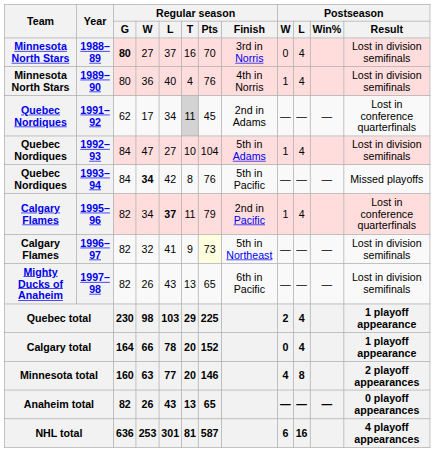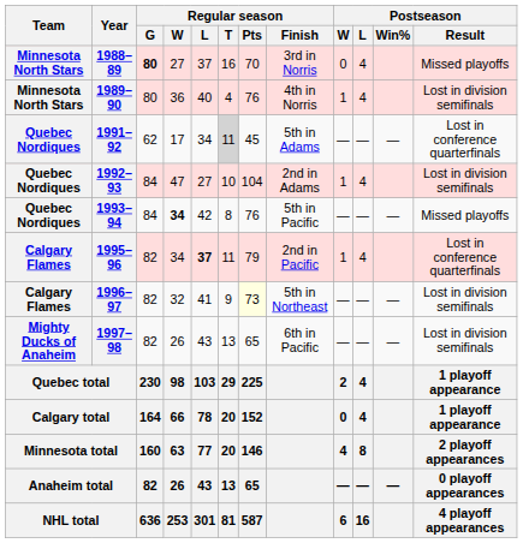1988–89 | Postseason / Result: Lost in division semifinals -> Missed playoffs
1991–92 | Regular season / Finish: 2nd in Adams -> 5th in Adams
1992–93 | Regular season / Finish: 5th in Adams -> 2nd in Adams
